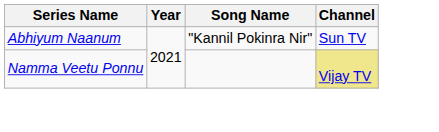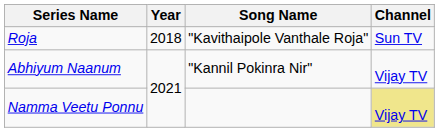+ row: Roja | 2018 | "Kavithaipole Vanthale Roja" | Sun TV
Abhiyum Naanum | Channel: Sun TV -> Vijay TV
